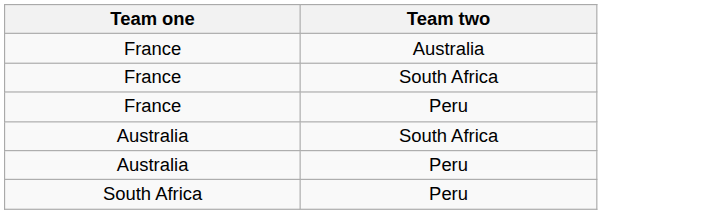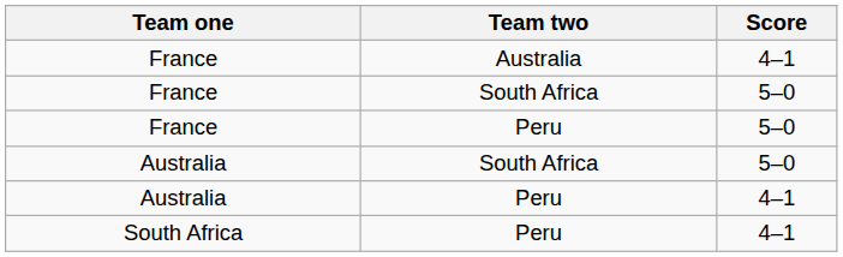+ column: Score | 4–1 | 5–0 | 5–0 | 5–0 | 4–1 | 4–1
